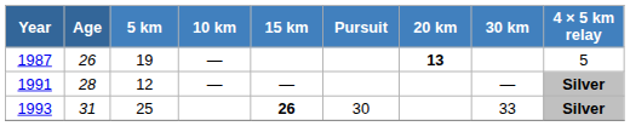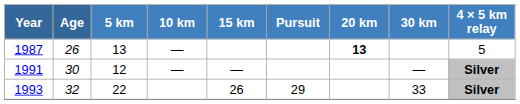1987 | 5 km: 19 -> 13
1991 | Age: 28 -> 30
1993 | Age: 31 -> 32
1993 | 5 km: 25 -> 22
1993 | 15 km: bold -> normal
1993 | Pursuit: 30 -> 29
